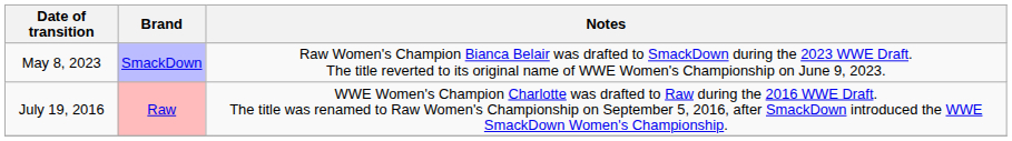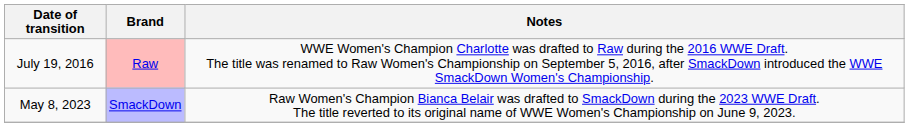rows swapped: July 19, 2016 <-> May 8, 2023
